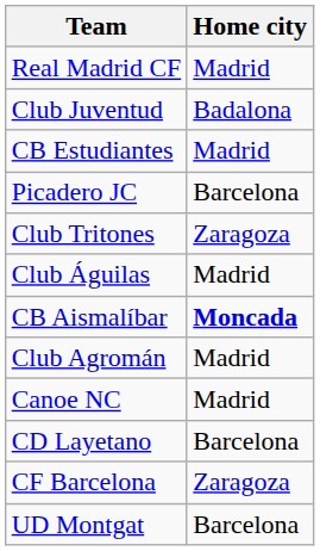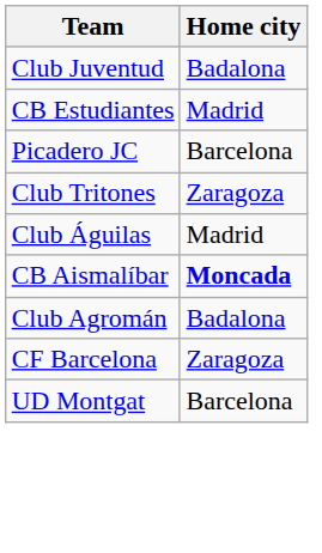- row: Real Madrid CF | Madrid
Club Agromán | Home city: Madrid -> Badalona
- row: Canoe NC | Madrid
- row: CD Layetano | Barcelona
